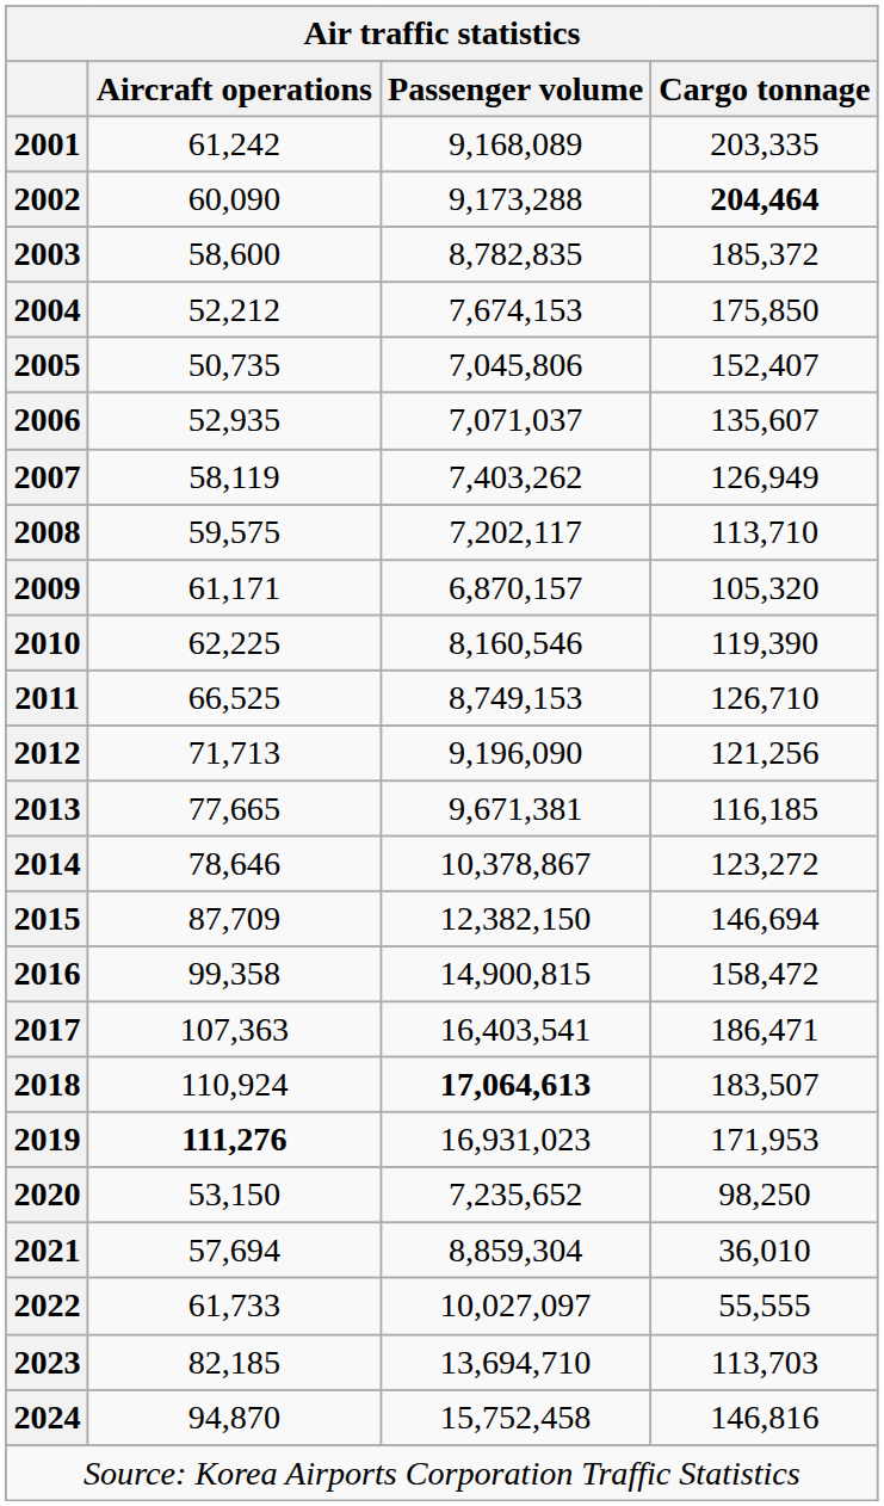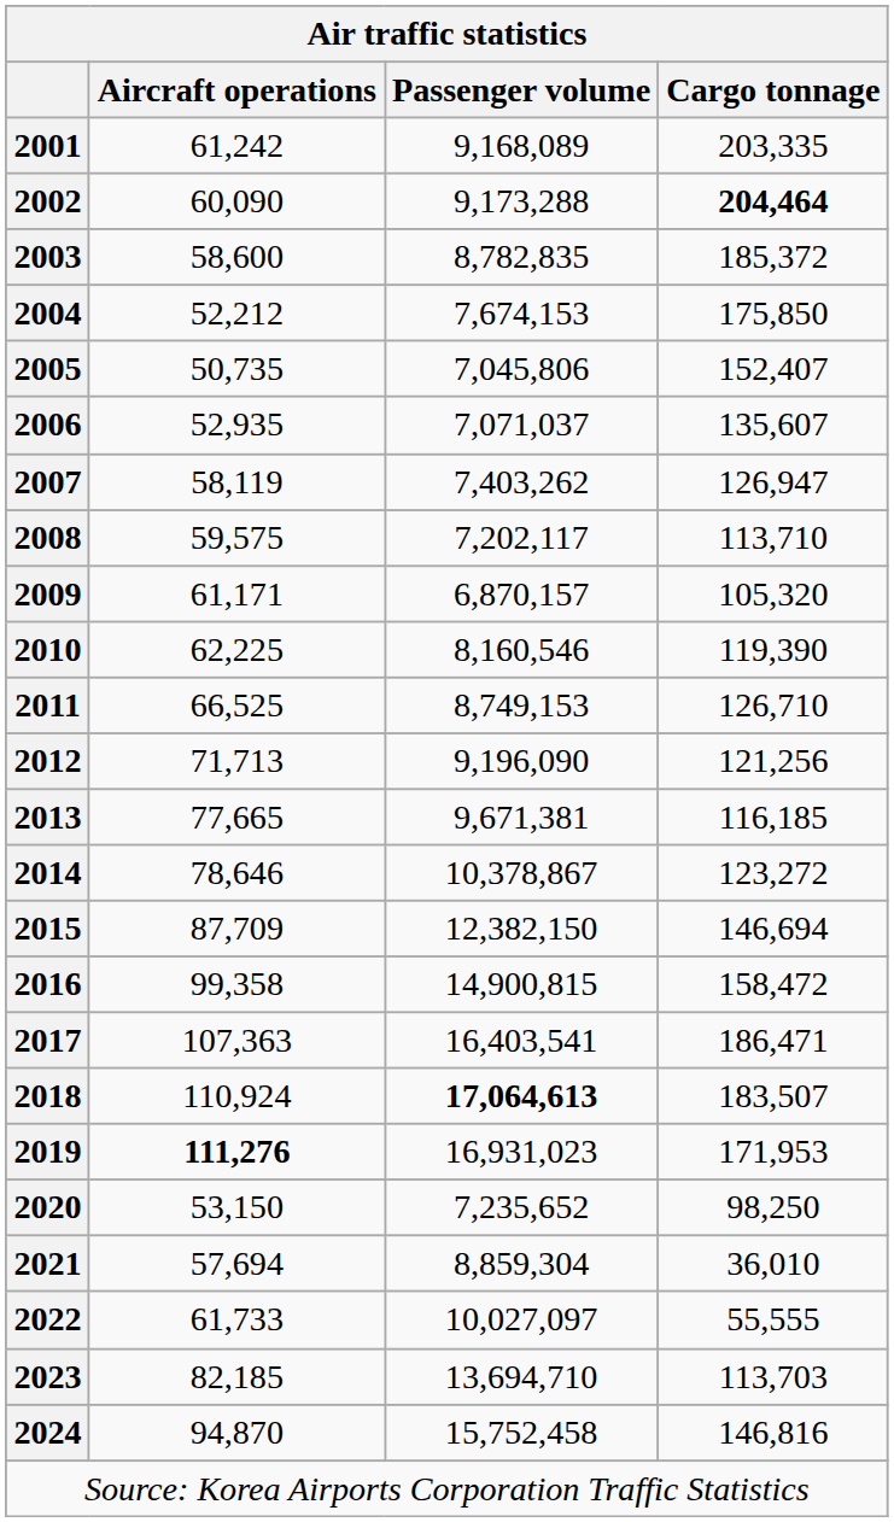2007 | Cargo tonnage: 126,949 -> 126,947
